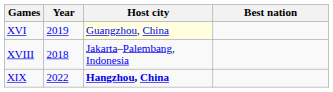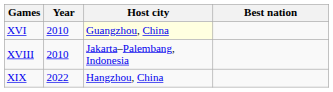XVI | Year: 2019 -> 2010
XVIII | Year: 2018 -> 2010
XIX | Host city: bold -> normal
